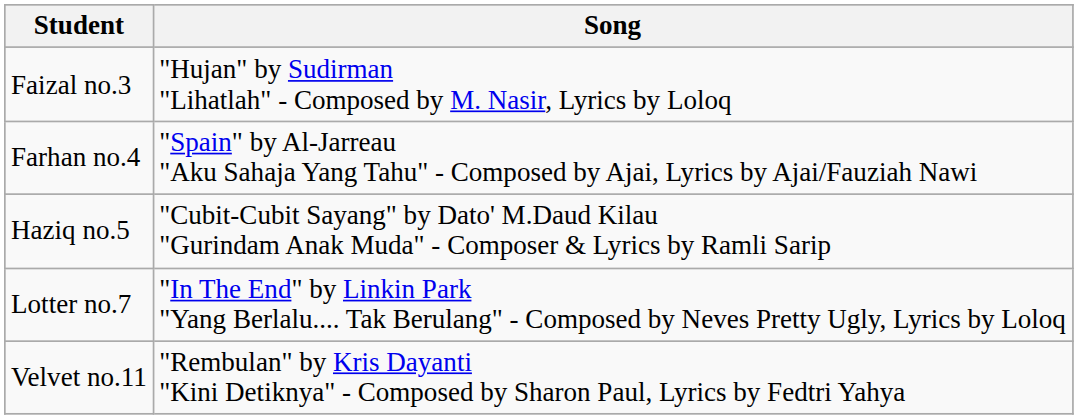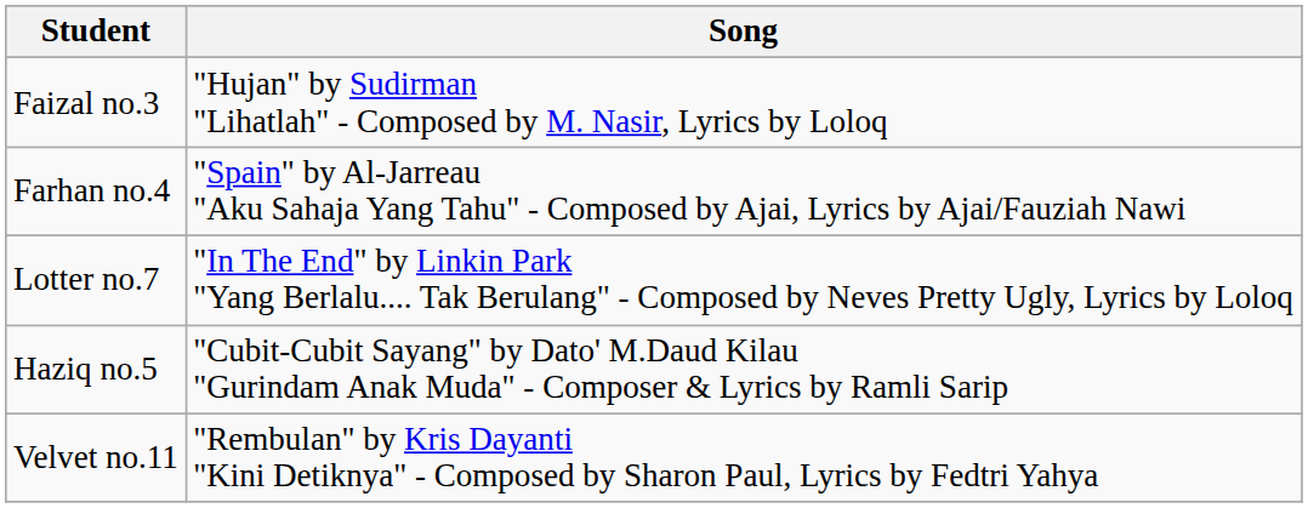rows swapped: Lotter no.7 <-> Haziq no.5
